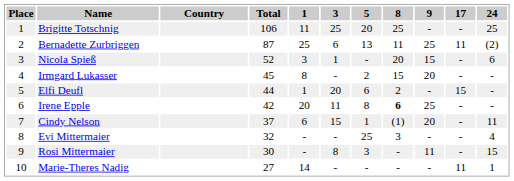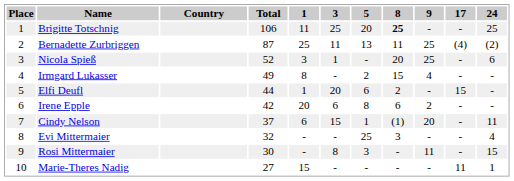Brigitte Totschnig | 8: normal -> bold
Bernadette Zurbriggen | 3: 6 -> 11
Bernadette Zurbriggen | 17: 11 -> (4)
Nicola Spieß | 9: 15 -> 25
Irmgard Lukasser | Total: 45 -> 49
Irmgard Lukasser | 9: 20 -> 4
Irene Epple | 3: 11 -> 6
Irene Epple | 8: bold -> normal
Irene Epple | 9: 25 -> 2
Marie-Theres Nadig | 1: 14 -> 15
